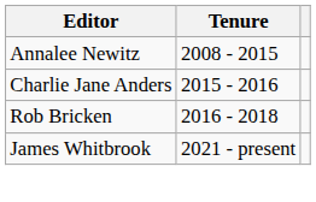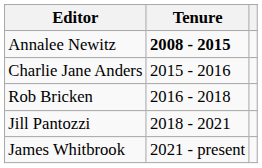Annalee Newitz | Tenure: normal -> bold
+ row: Jill Pantozzi | 2018 - 2021
